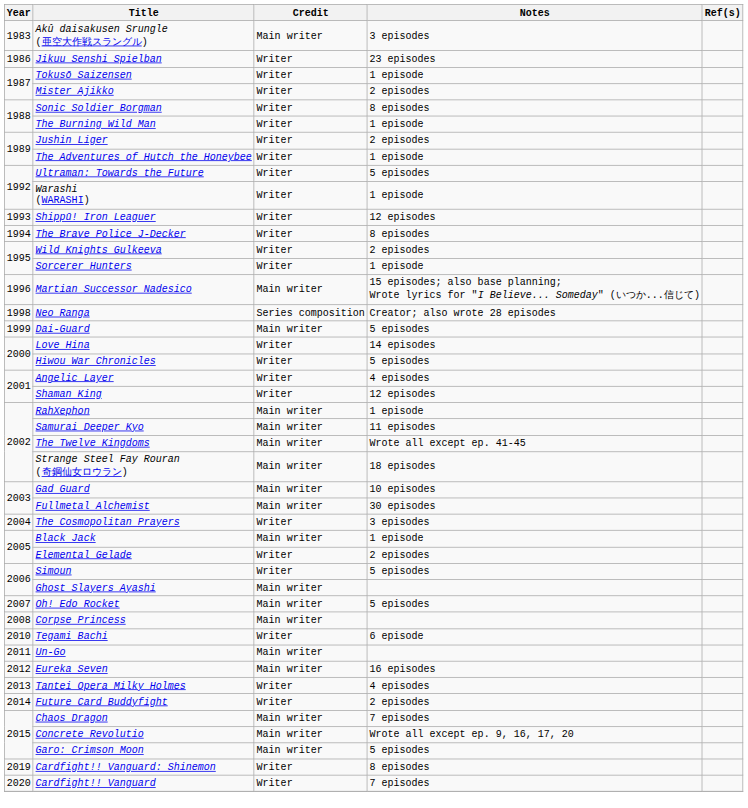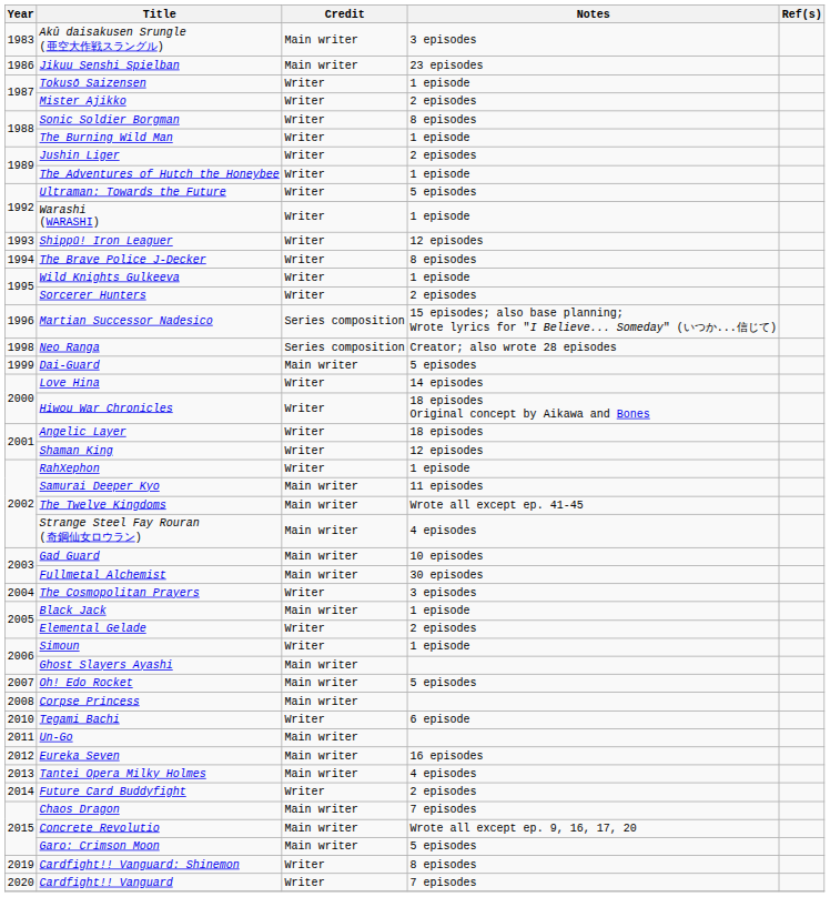Jikuu Senshi Spielban | Credit: Writer -> Main writer
Wild Knights Gulkeeva | Notes: 2 episodes -> 1 episode
Sorcerer Hunters | Notes: 1 episode -> 2 episodes
Martian Successor Nadesico | Credit: Main writer -> Series composition
Hiwou War Chronicles | Notes: 5 episodes -> 18 episodes Original concept by Aikawa and Bones
Angelic Layer | Notes: 4 episodes -> 18 episodes
RahXephon | Credit: Main writer -> Writer
Strange Steel Fay Rouran (奇鋼仙女ロウラン) | Notes: 18 episodes -> 4 episodes
Simoun | Notes: 5 episodes -> 1 episode
Tantei Opera Milky Holmes | Credit: Writer -> Main writer
